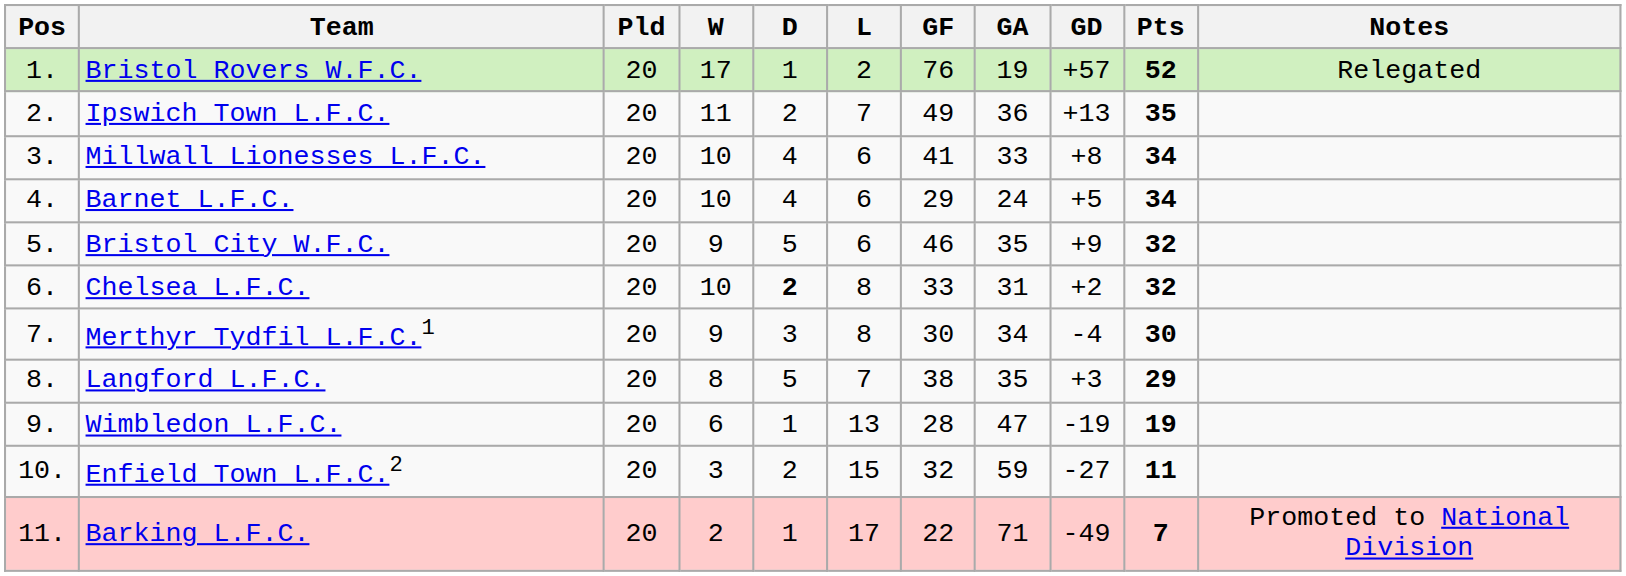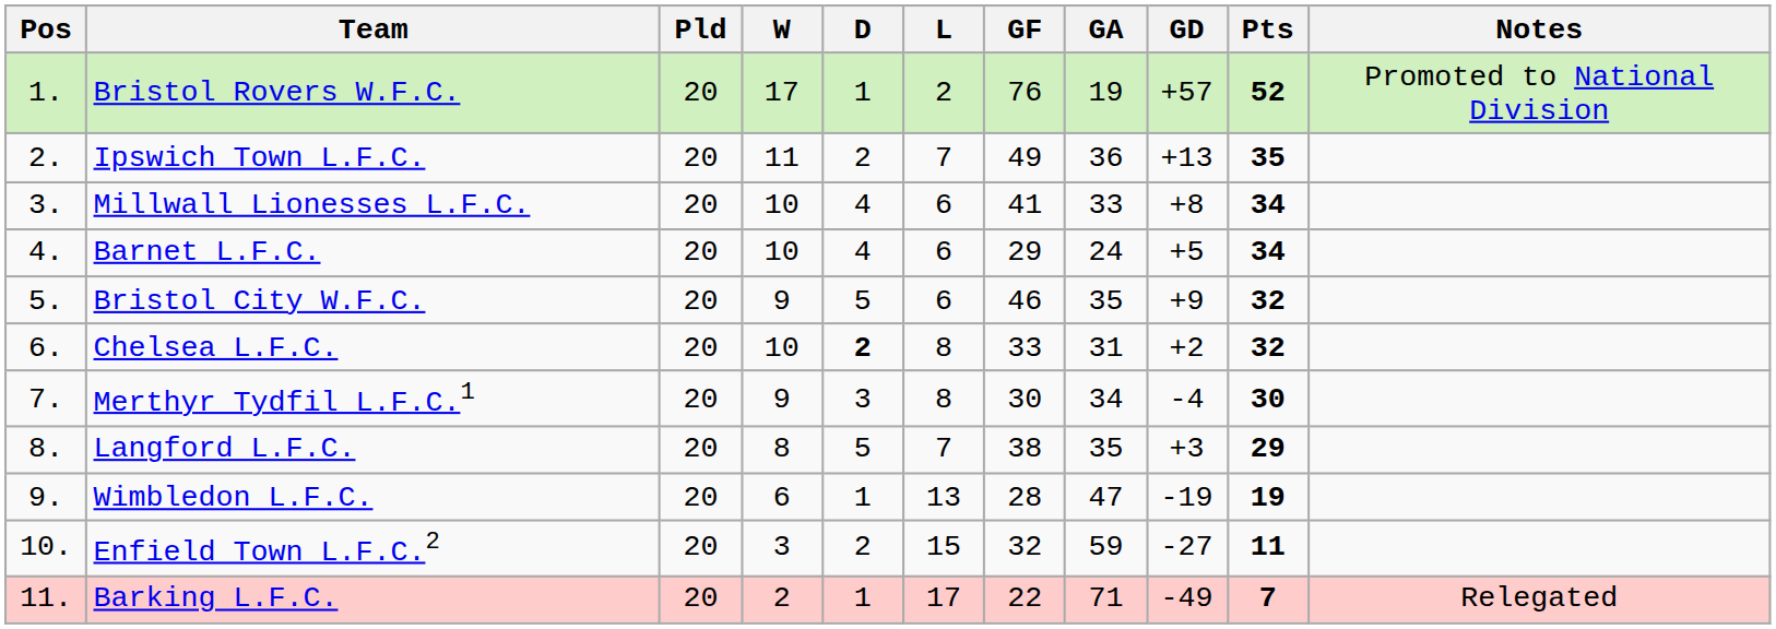Bristol Rovers W.F.C. | Notes: Relegated -> Promoted to National Division
Barking L.F.C. | Notes: Promoted to National Division -> Relegated
